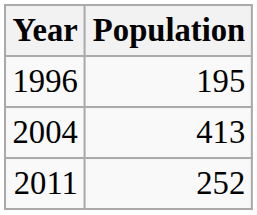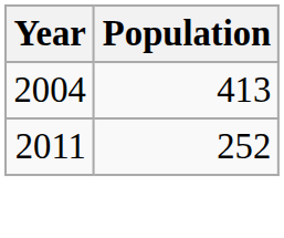- row: 1996 | 195
